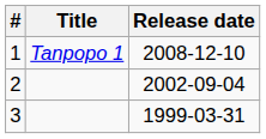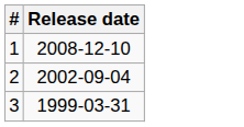- column: Title | Tanpopo 1
